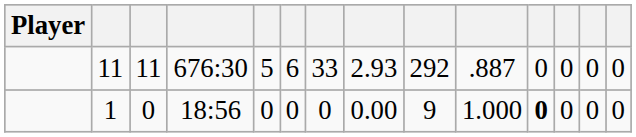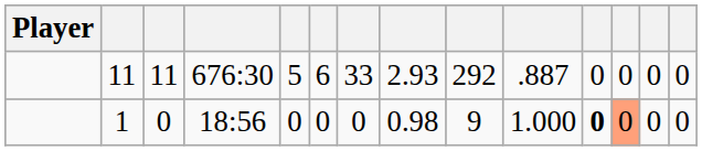1 | column 8: 0.00 -> 0.98
1 | column 12: no background -> lightsalmon background
